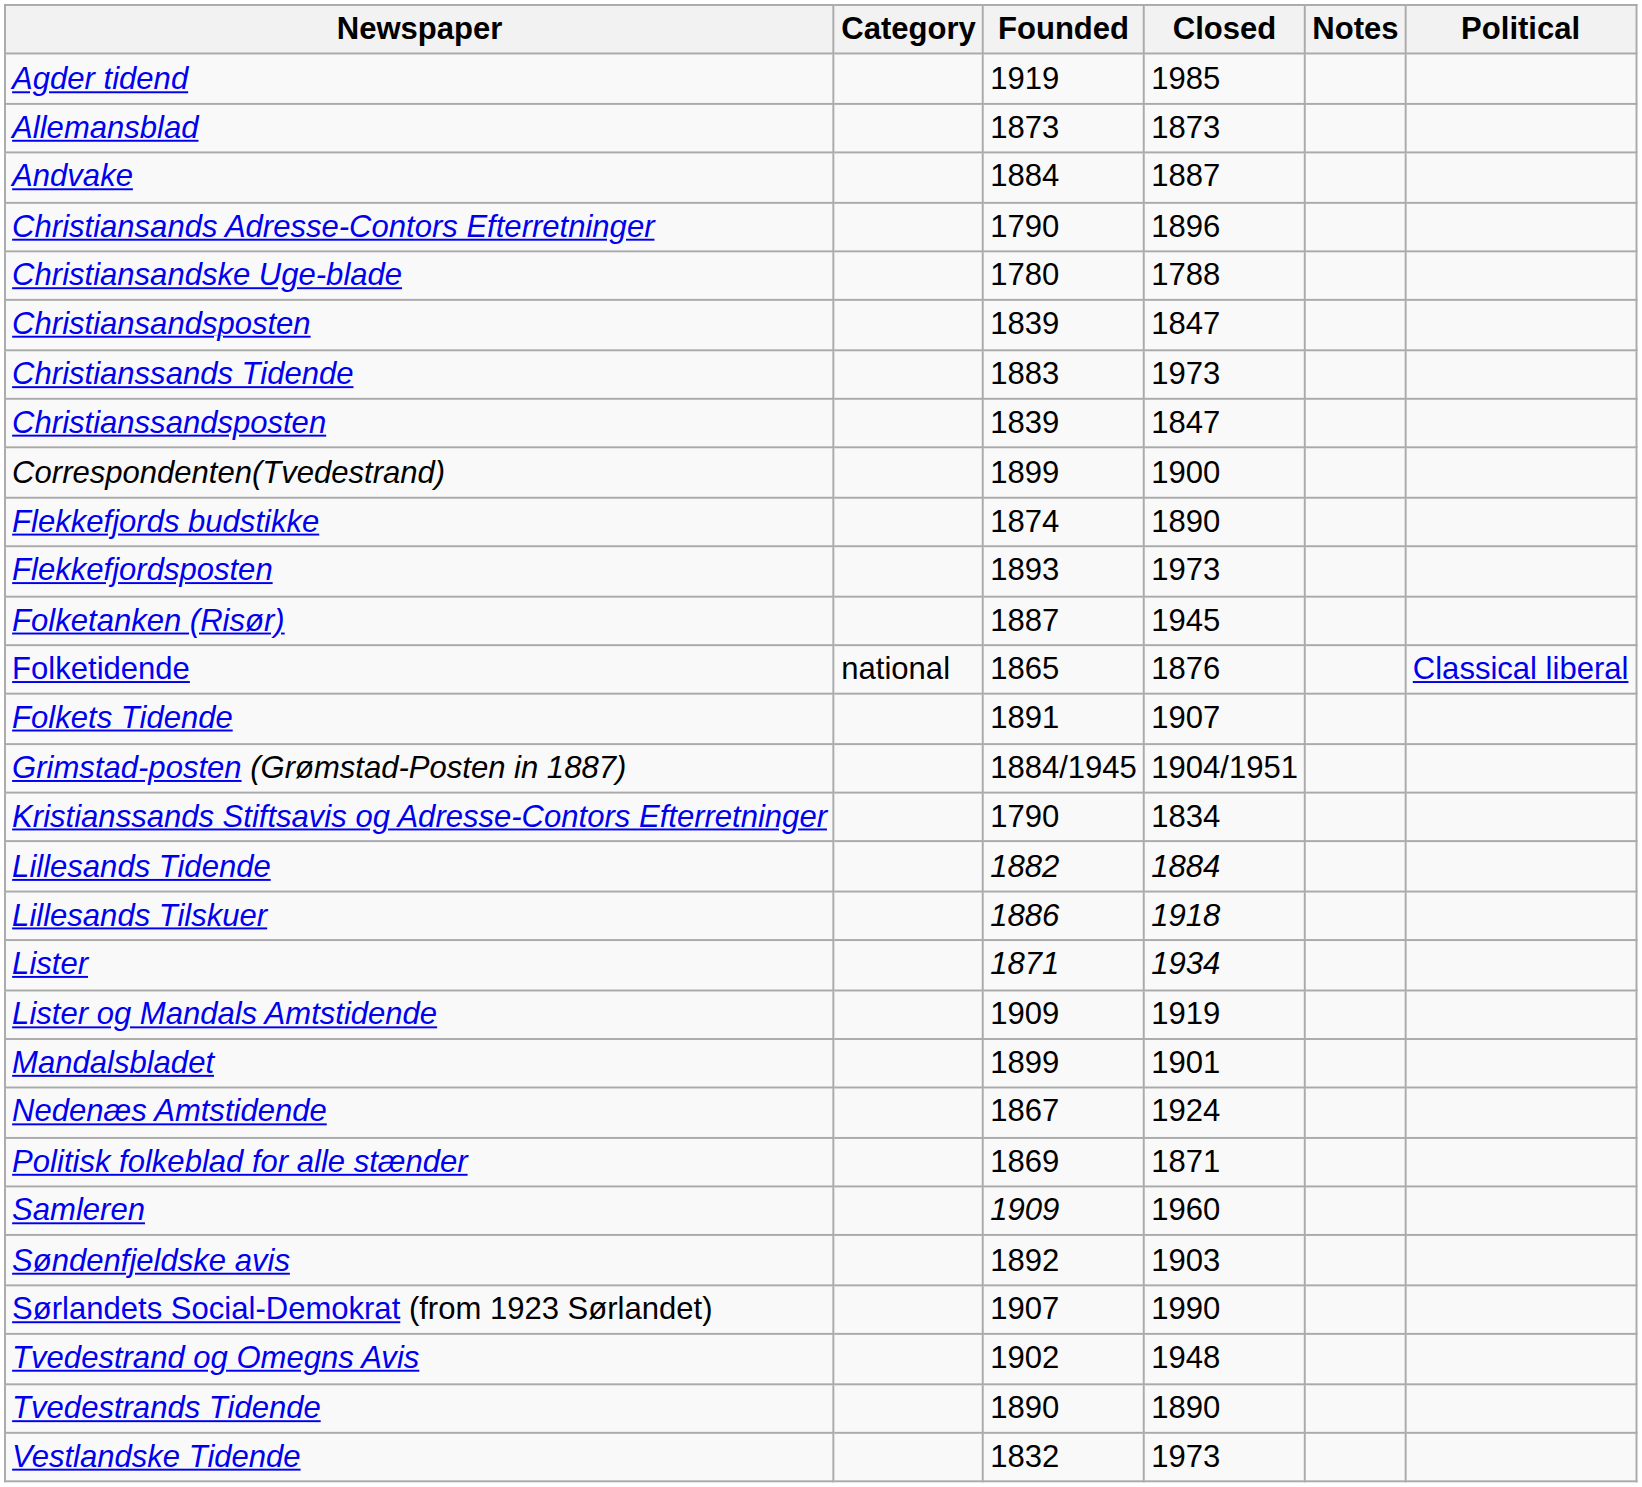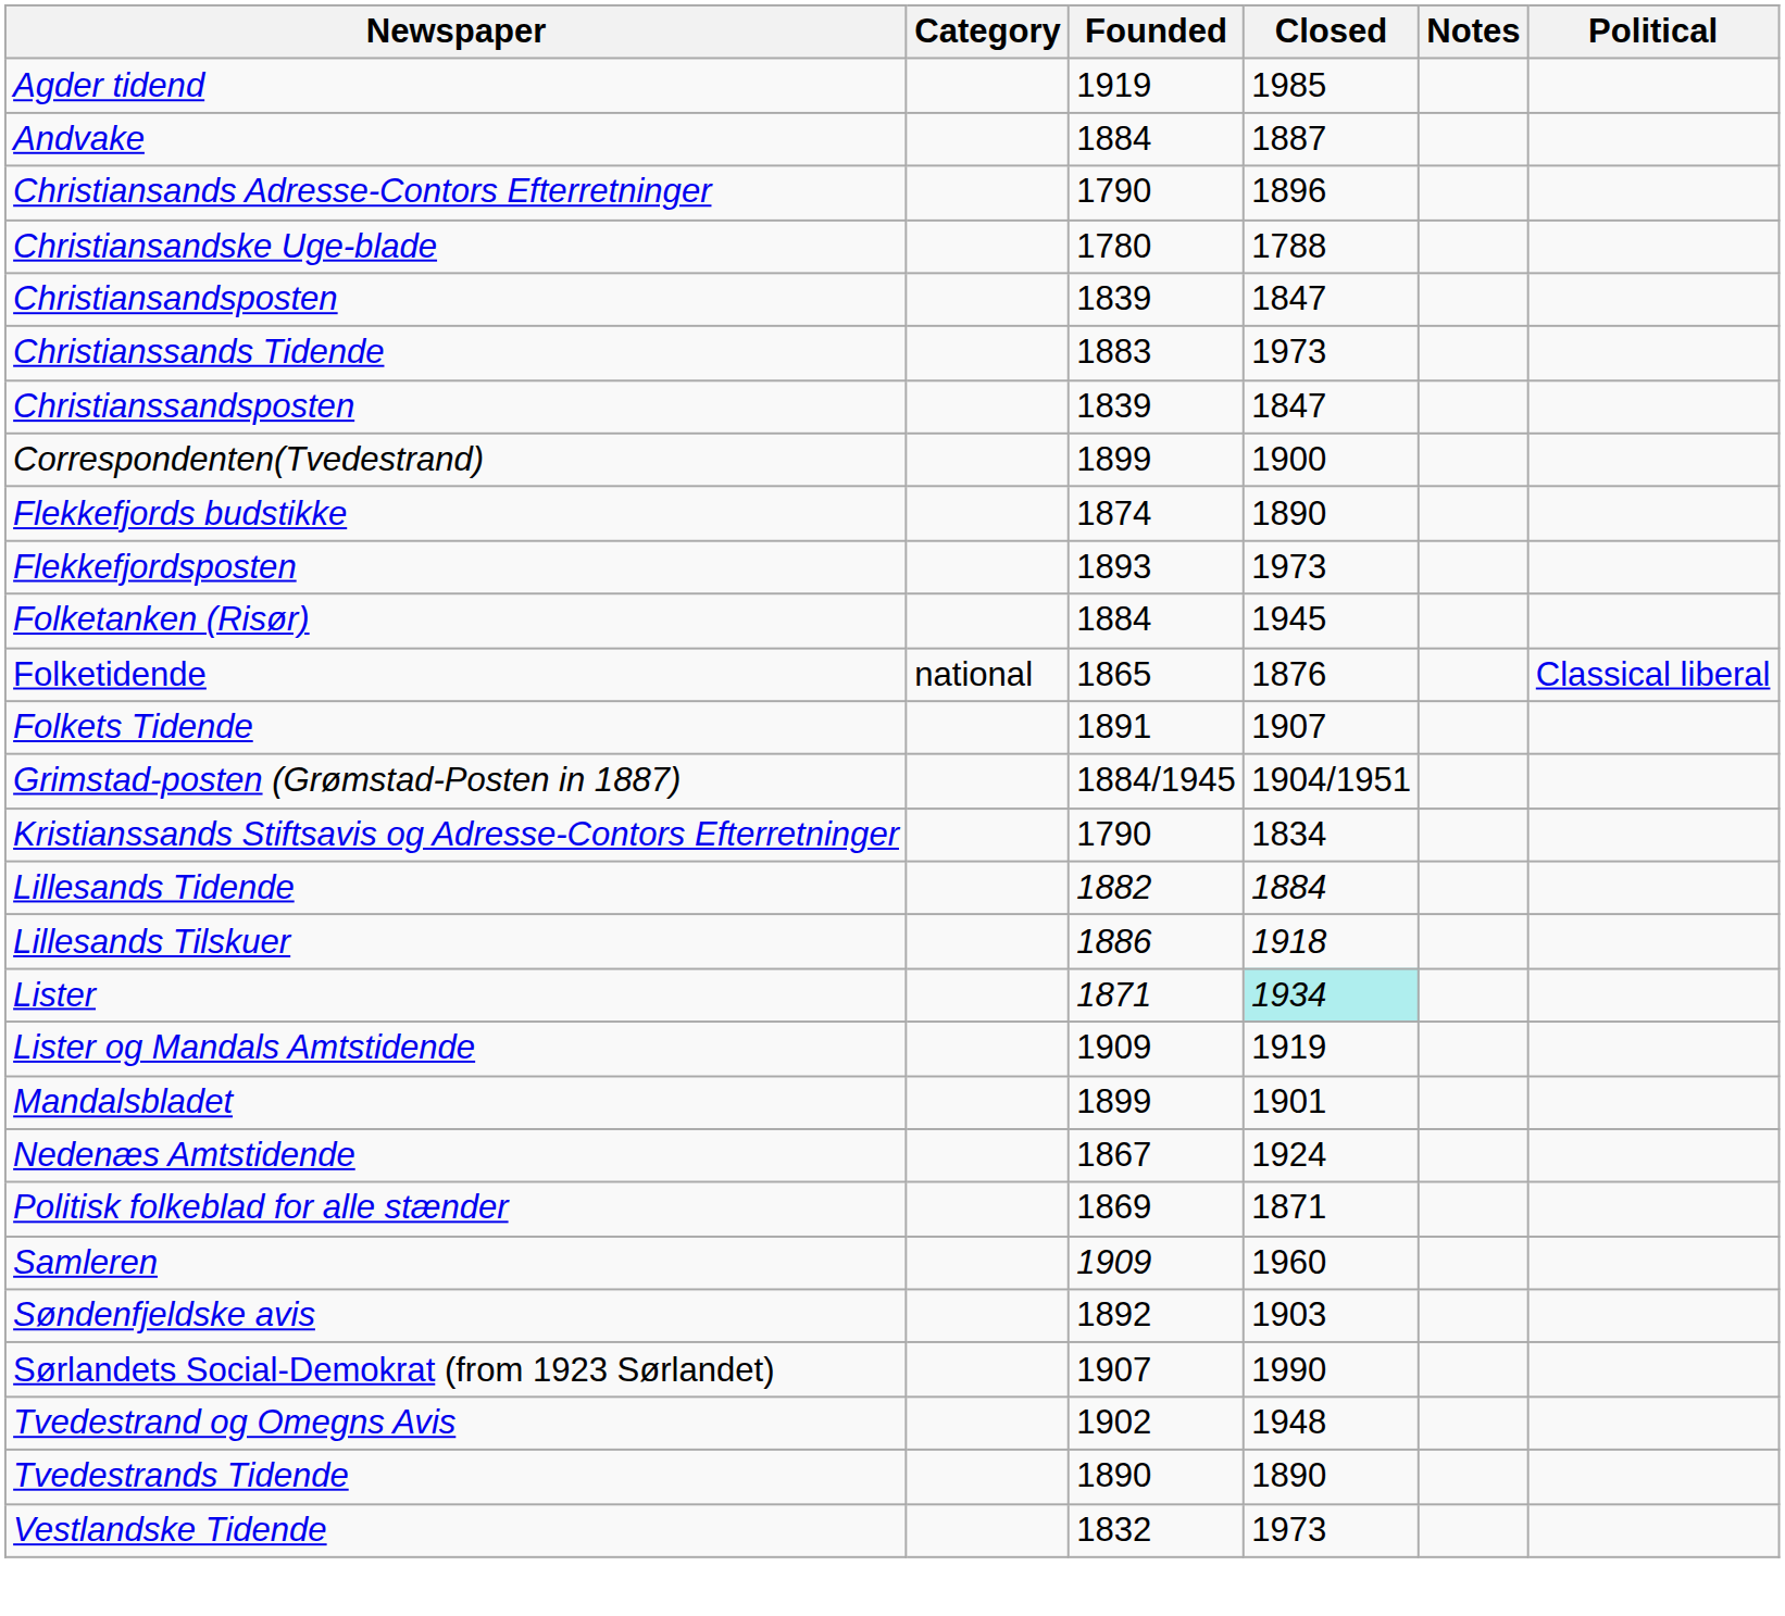- row: Allemansblad | 1873 | 1873
Folketanken (Risør) | Founded: 1887 -> 1884
Lister | Closed: no background -> paleturquoise background
